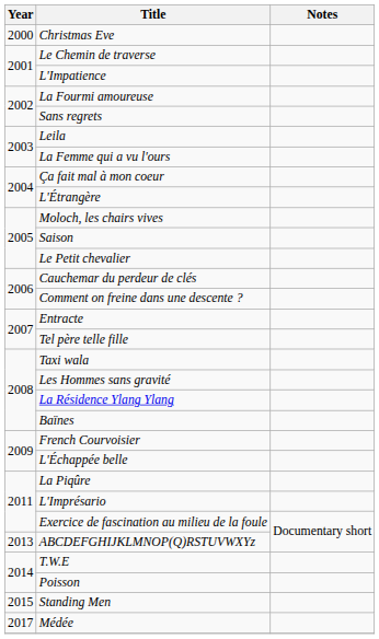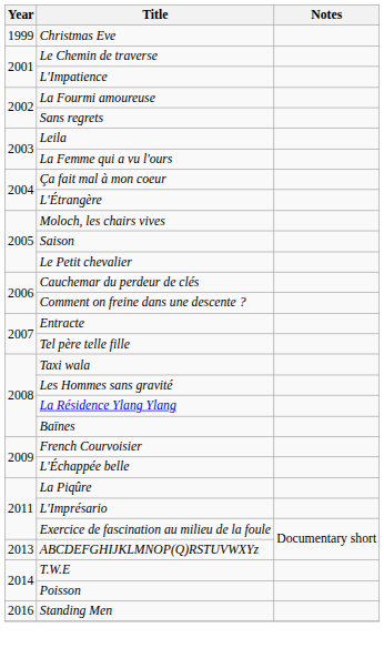Christmas Eve | Year: 2000 -> 1999
Standing Men | Year: 2015 -> 2016
- row: 2017 | Médée
